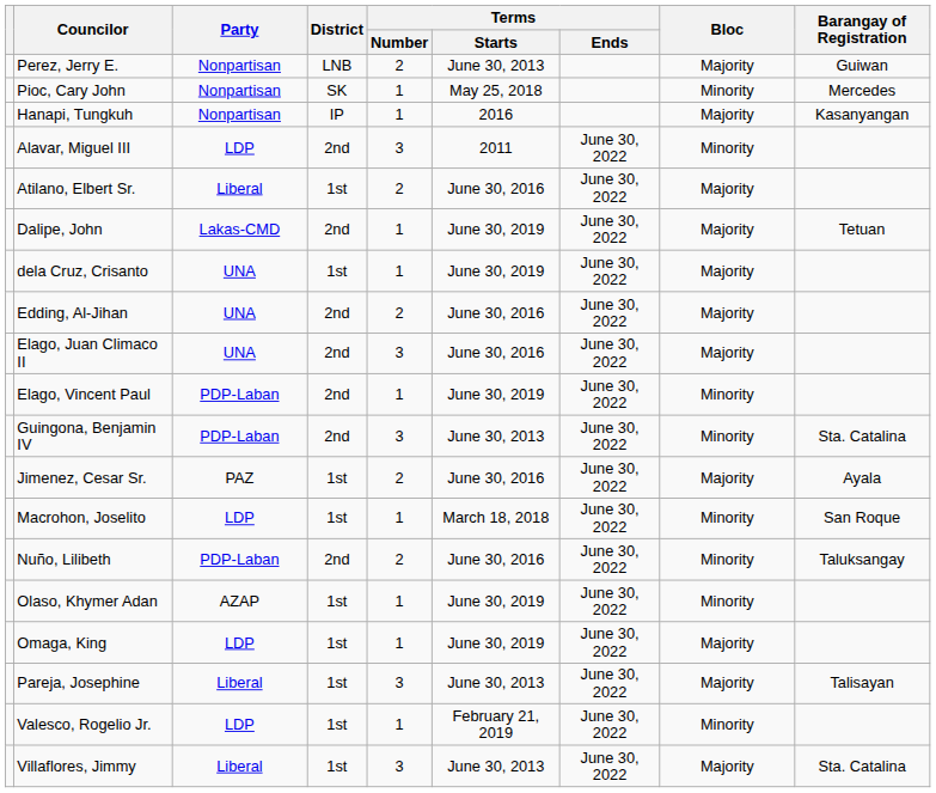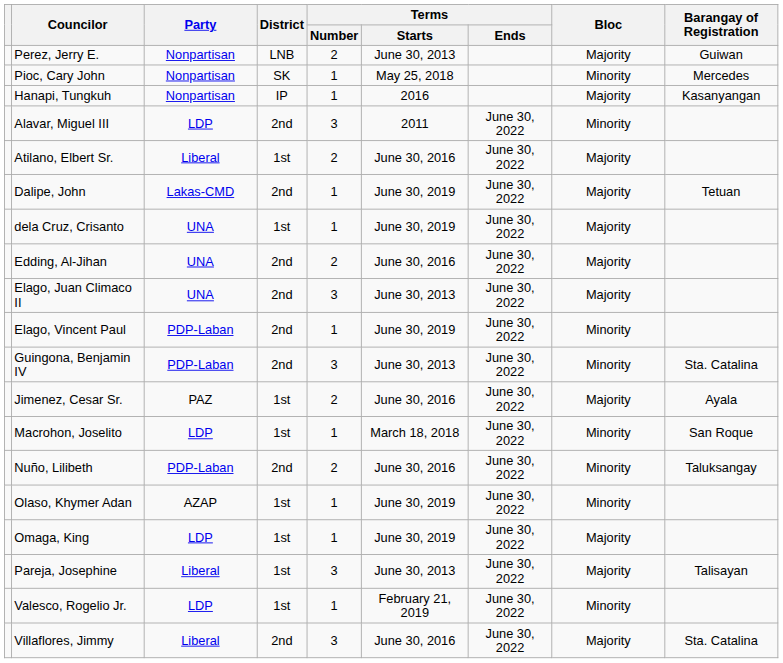Elago, Juan Climaco II | Terms / Starts: June 30, 2016 -> June 30, 2013
Villaflores, Jimmy | District: 1st -> 2nd
Villaflores, Jimmy | Terms / Starts: June 30, 2013 -> June 30, 2016
